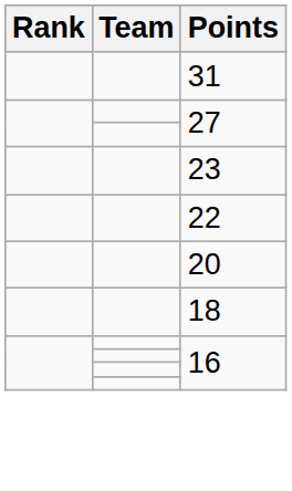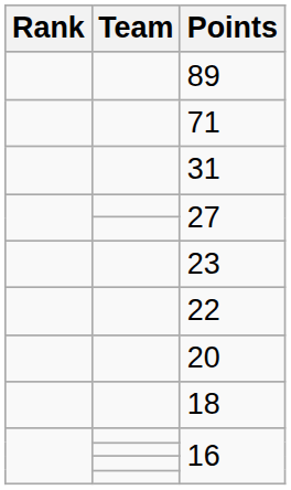+ row: 89
+ row: 71
